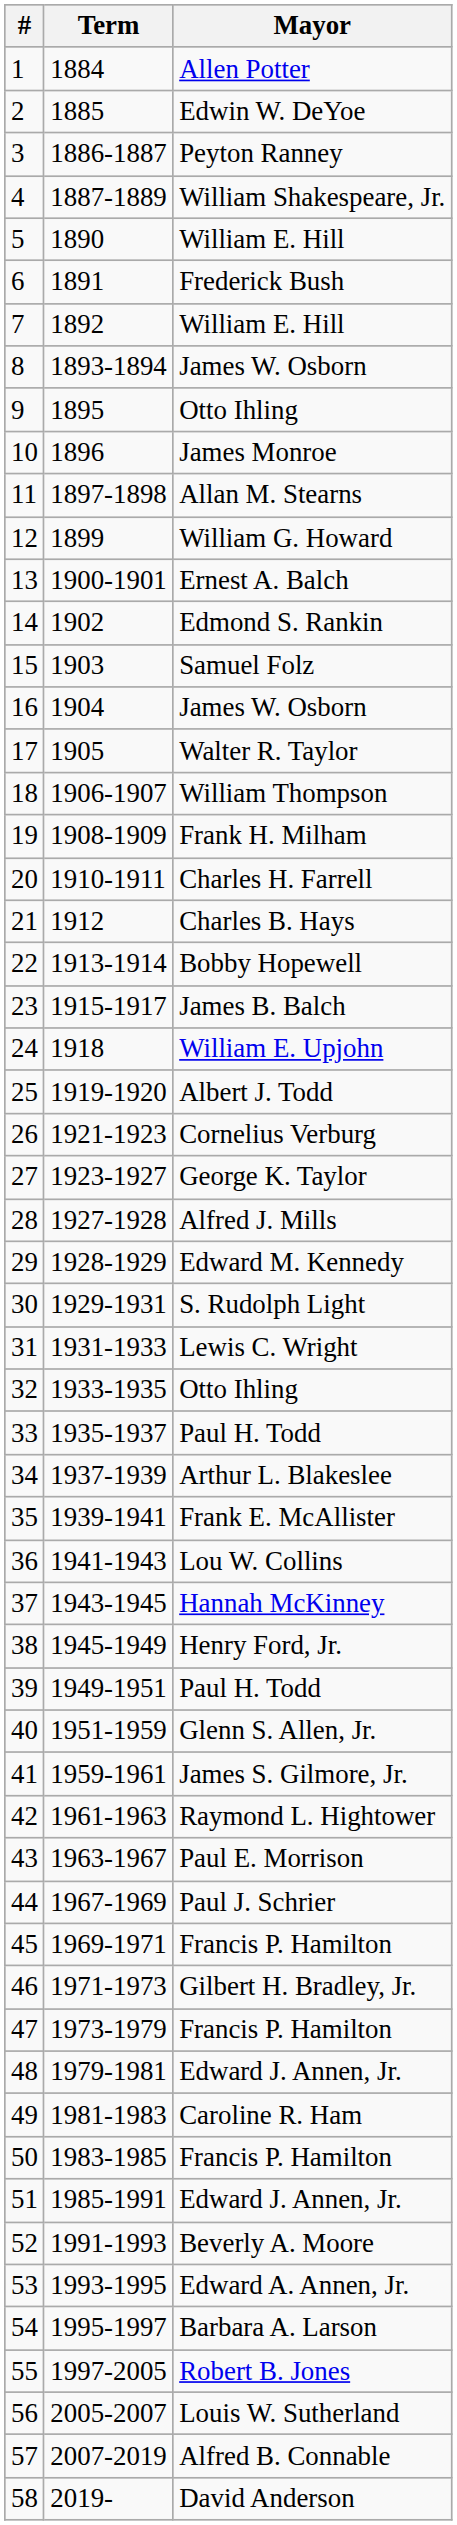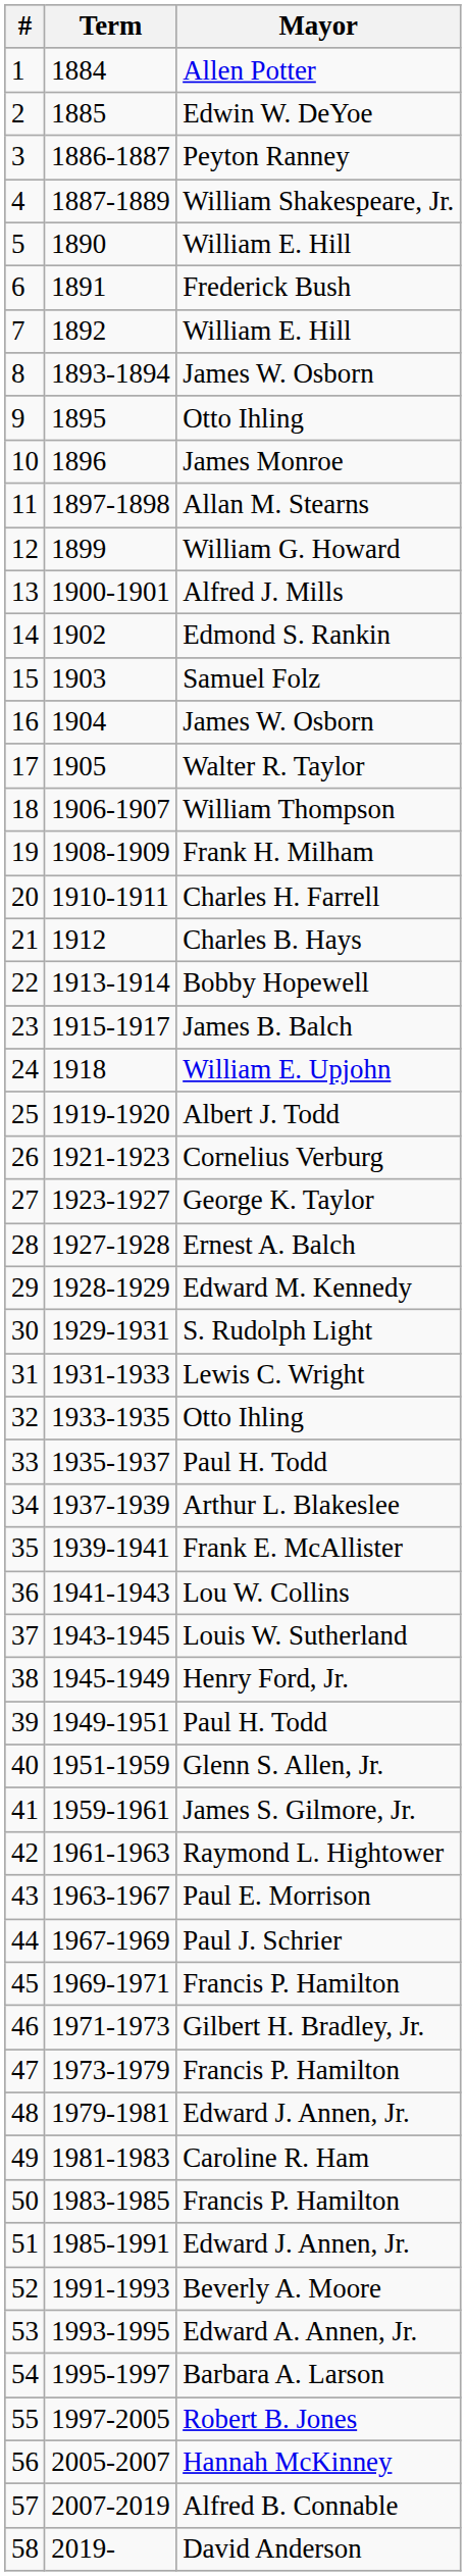13 | Mayor: Ernest A. Balch -> Alfred J. Mills
28 | Mayor: Alfred J. Mills -> Ernest A. Balch
37 | Mayor: Hannah McKinney -> Louis W. Sutherland
56 | Mayor: Louis W. Sutherland -> Hannah McKinney
